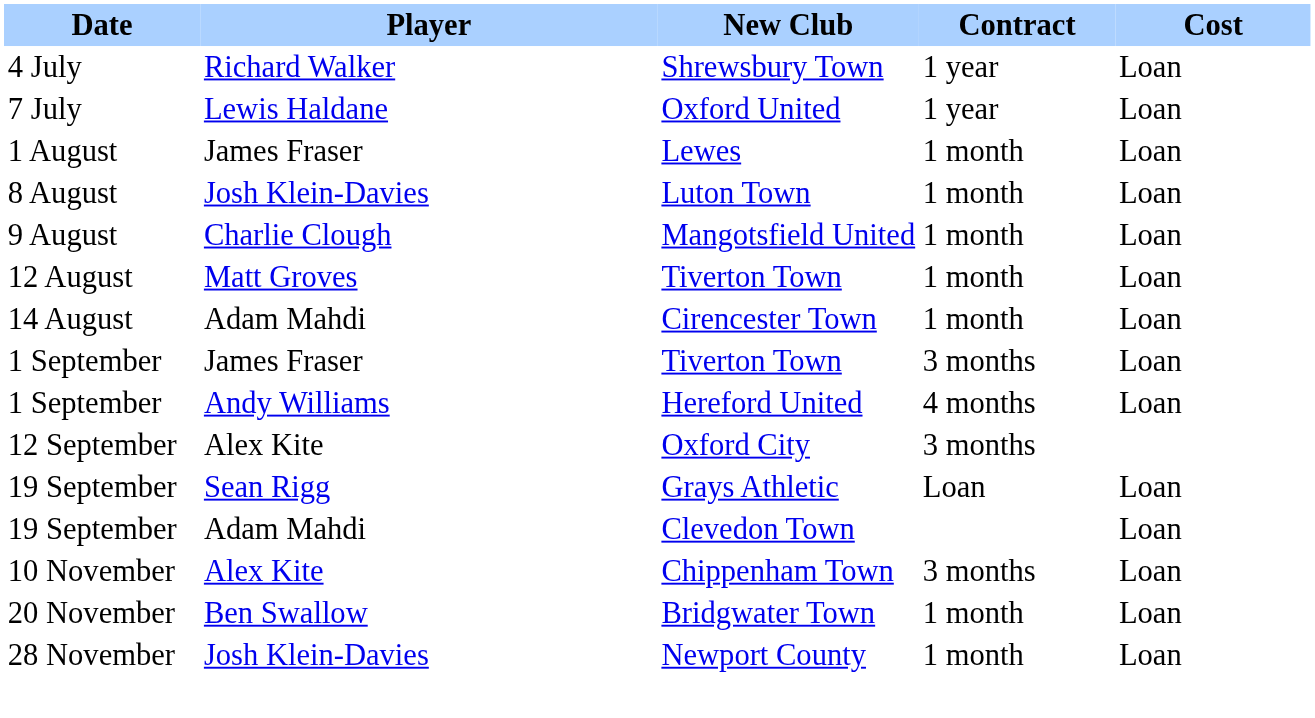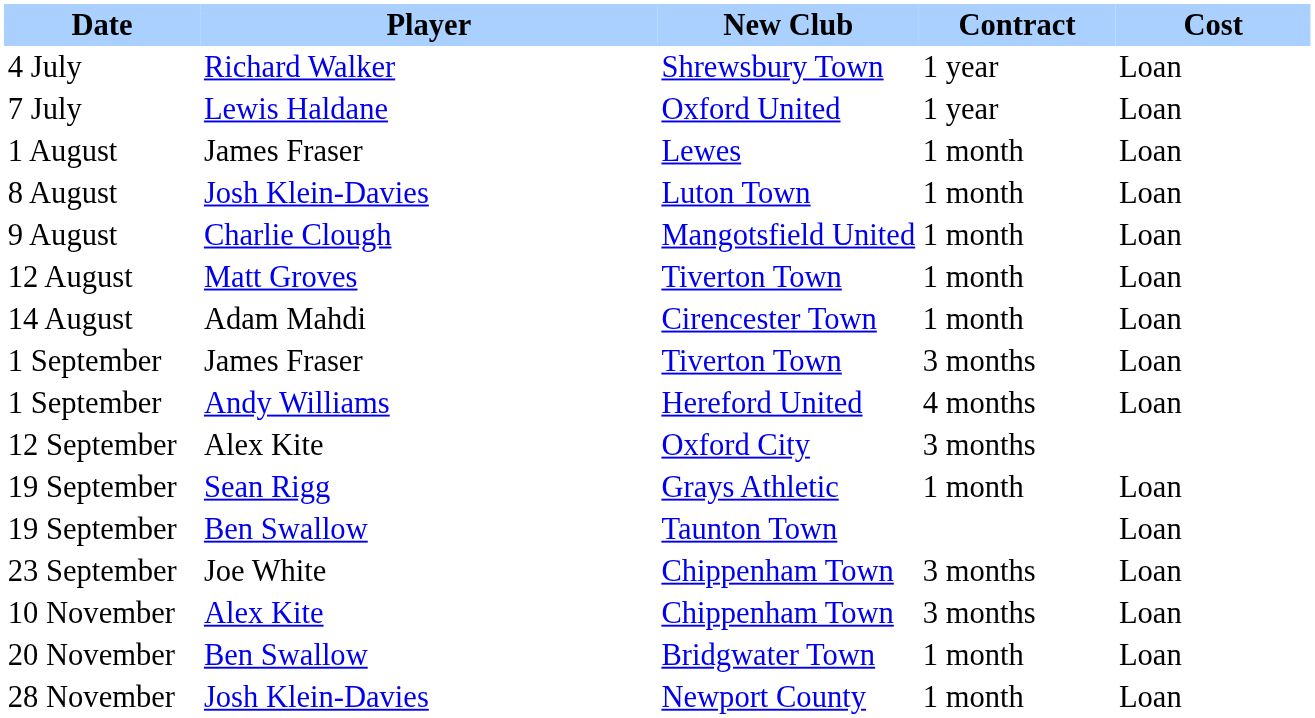Grays Athletic | Contract: Loan -> 1 month
- row: 19 September | Adam Mahdi | Clevedon Town | Loan
+ row: 19 September | Ben Swallow | Taunton Town | Loan
+ row: 23 September | Joe White | Chippenham Town | 3 months | Loan
